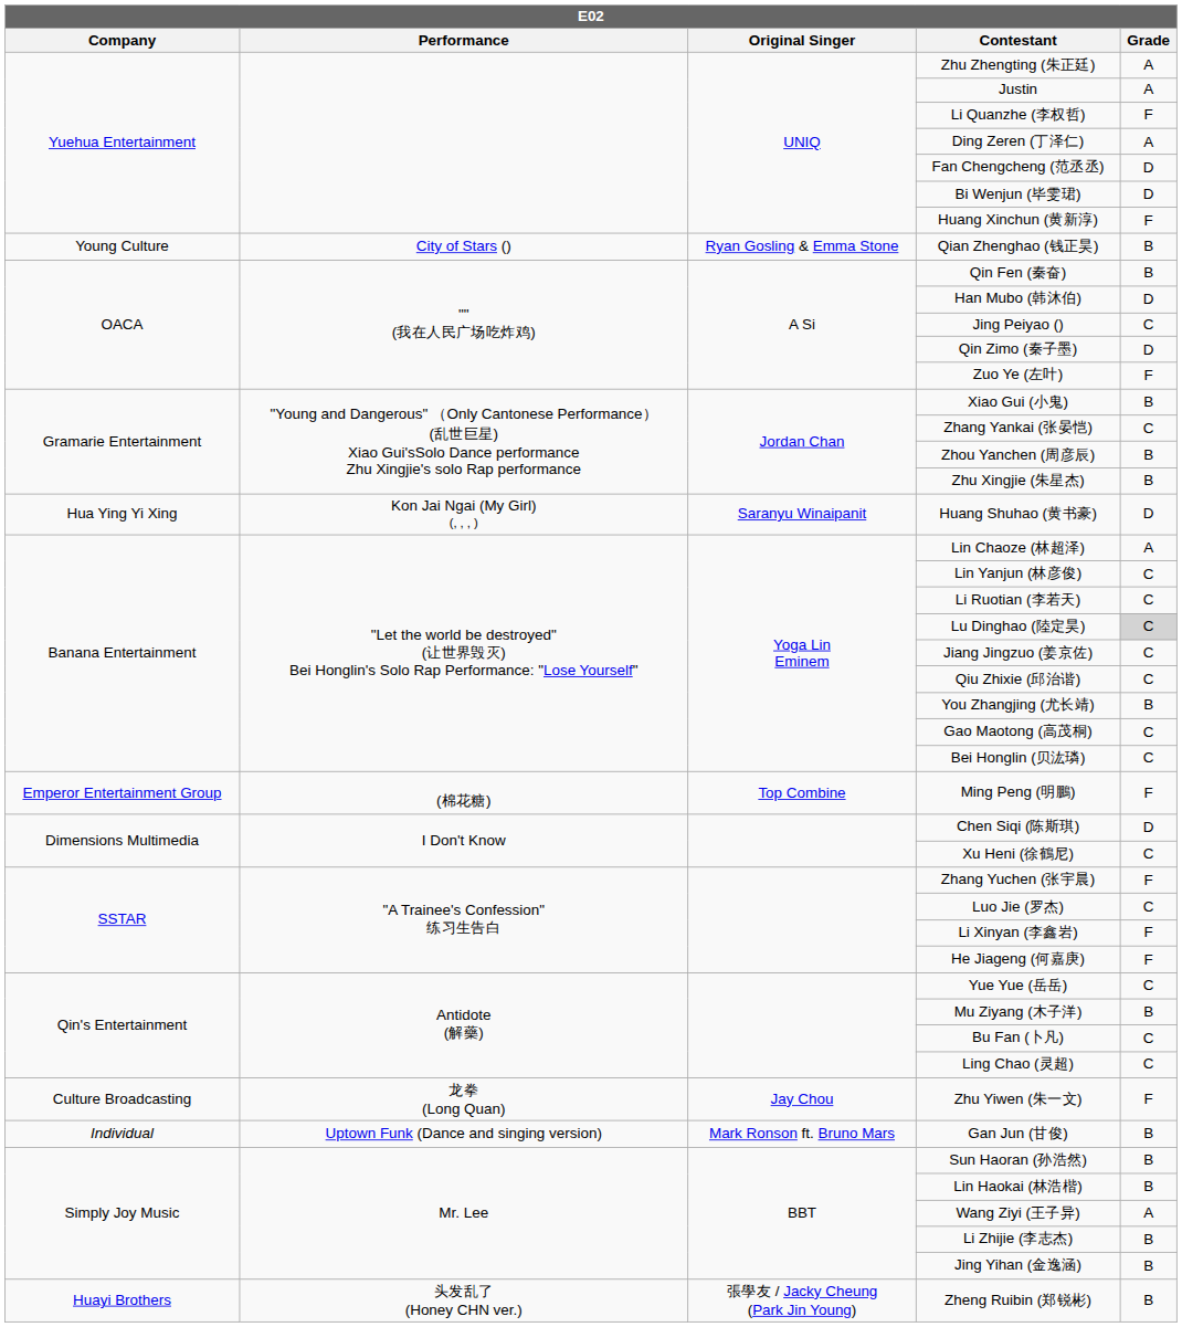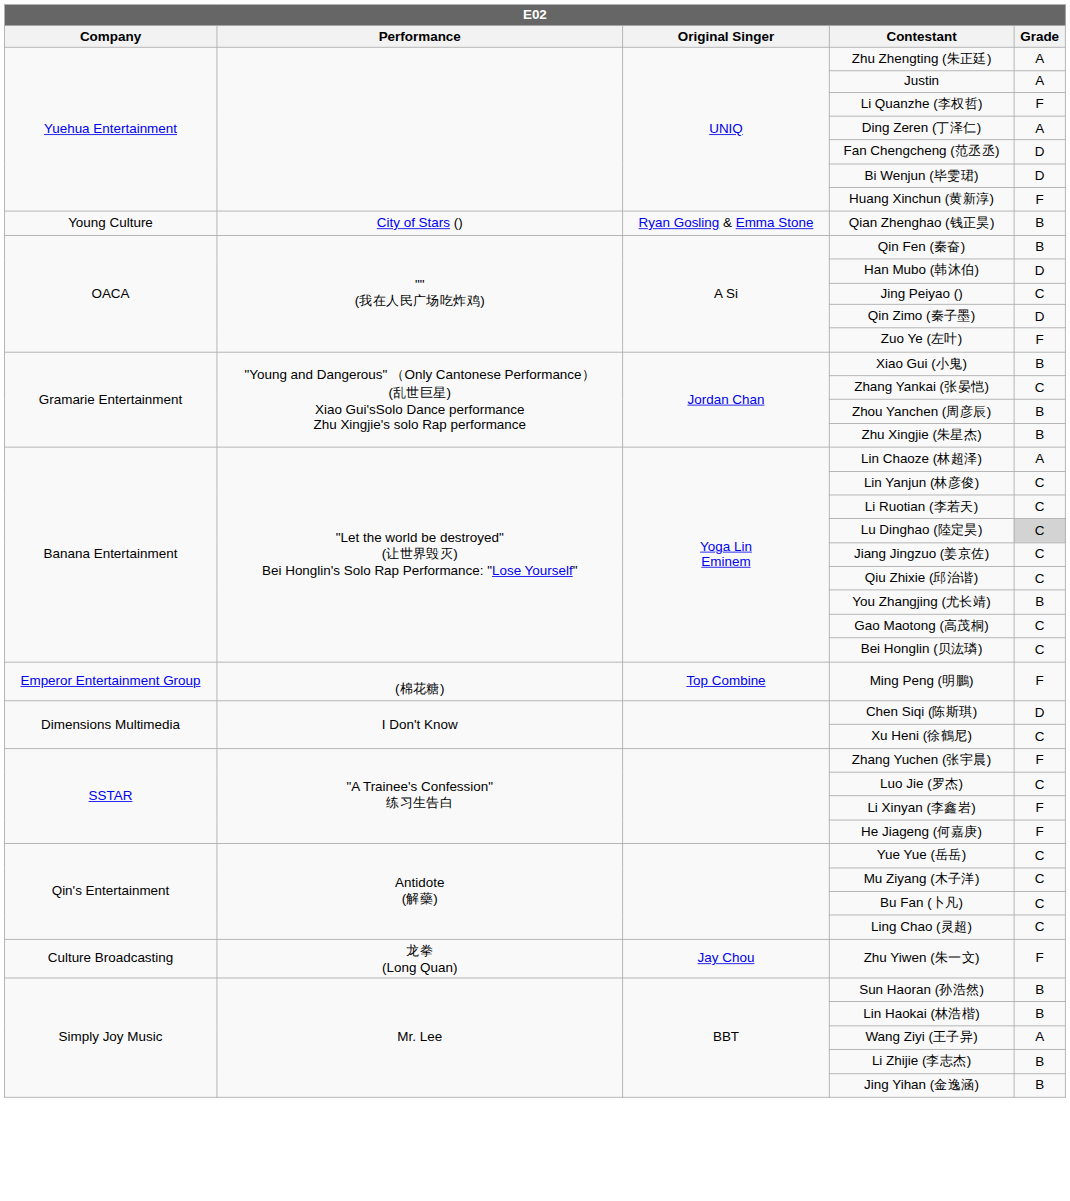- row: Hua Ying Yi Xing | Kon Jai Ngai (My Girl) (, , , ) | Saranyu Winaipanit | Huang Shuhao (黄书豪) | D
Mu Ziyang (木子洋) | Grade: B -> C
- row: Individual | Uptown Funk (Dance and singing version) | Mark Ronson ft. Bruno Mars | Gan Jun (甘俊) | B
- row: Huayi Brothers | 头发乱了 (Honey CHN ver.) | 張學友 / Jacky Cheung (Park Jin Young) | Zheng Ruibin (郑锐彬) | B
